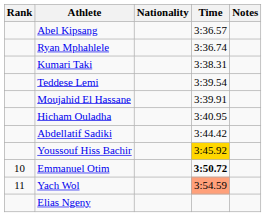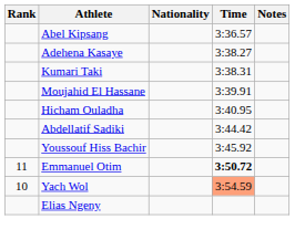- row: Ryan Mphahlele | 3:36.74
+ row: Adehena Kasaye | 3:38.27
- row: Teddese Lemi | 3:39.54
Youssouf Hiss Bachir | Time: gold background -> no background
Emmanuel Otim | Rank: 10 -> 11
Yach Wol | Rank: 11 -> 10
